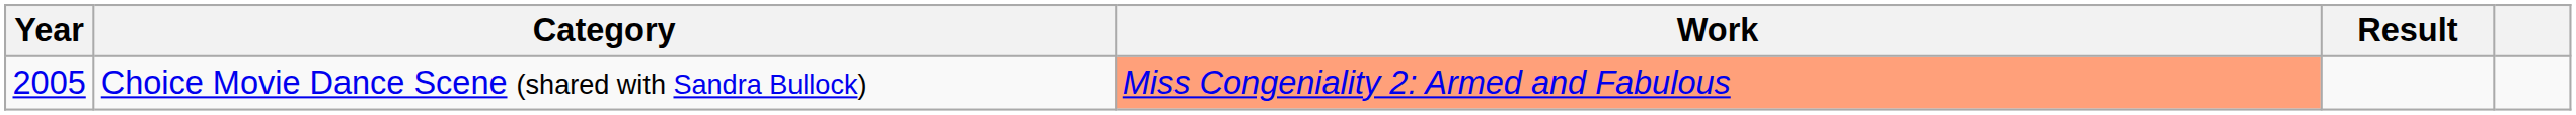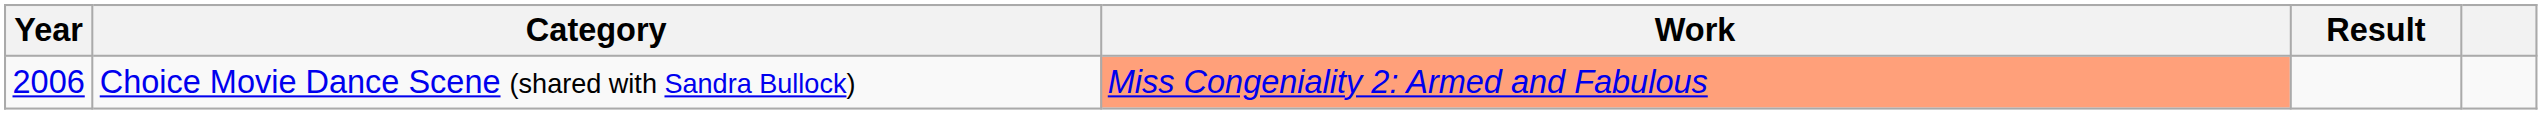Choice Movie Dance Scene (shared with Sandra Bullock) | Year: 2005 -> 2006
